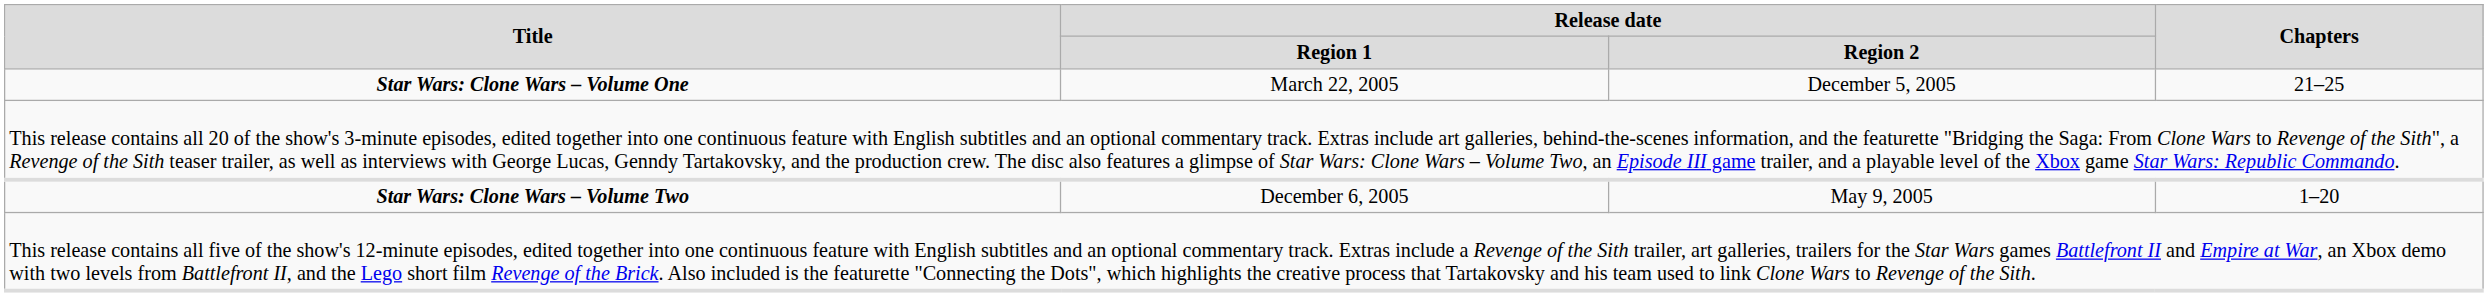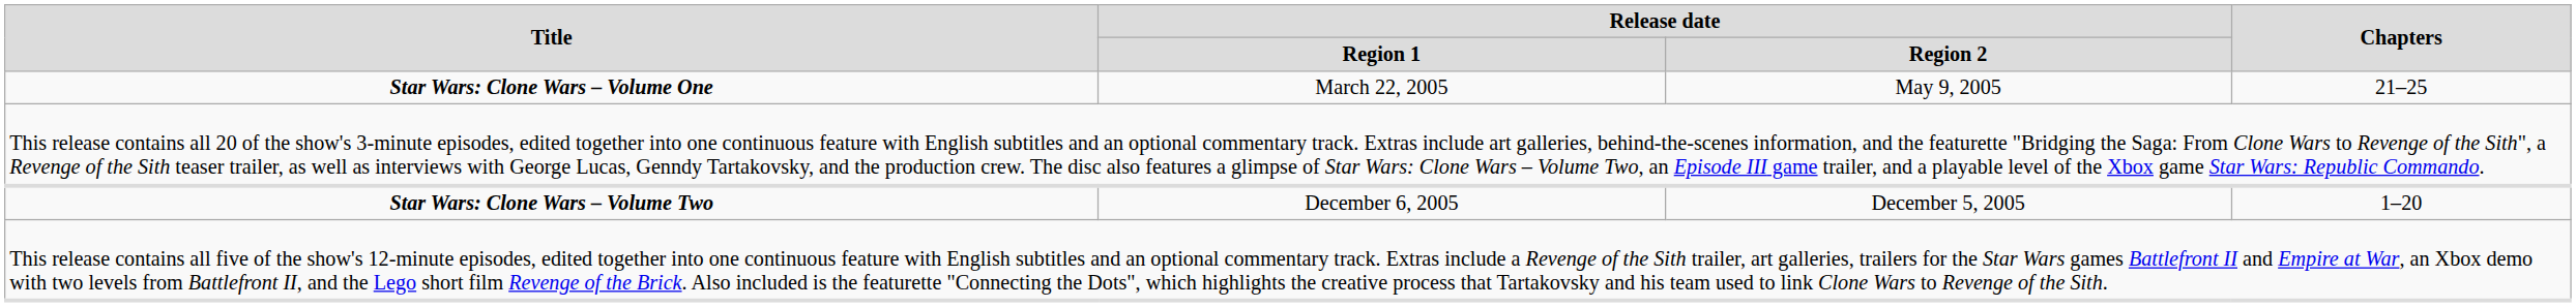Star Wars: Clone Wars – Volume One | Release date / Region 2: December 5, 2005 -> May 9, 2005
Star Wars: Clone Wars – Volume Two | Release date / Region 2: May 9, 2005 -> December 5, 2005
